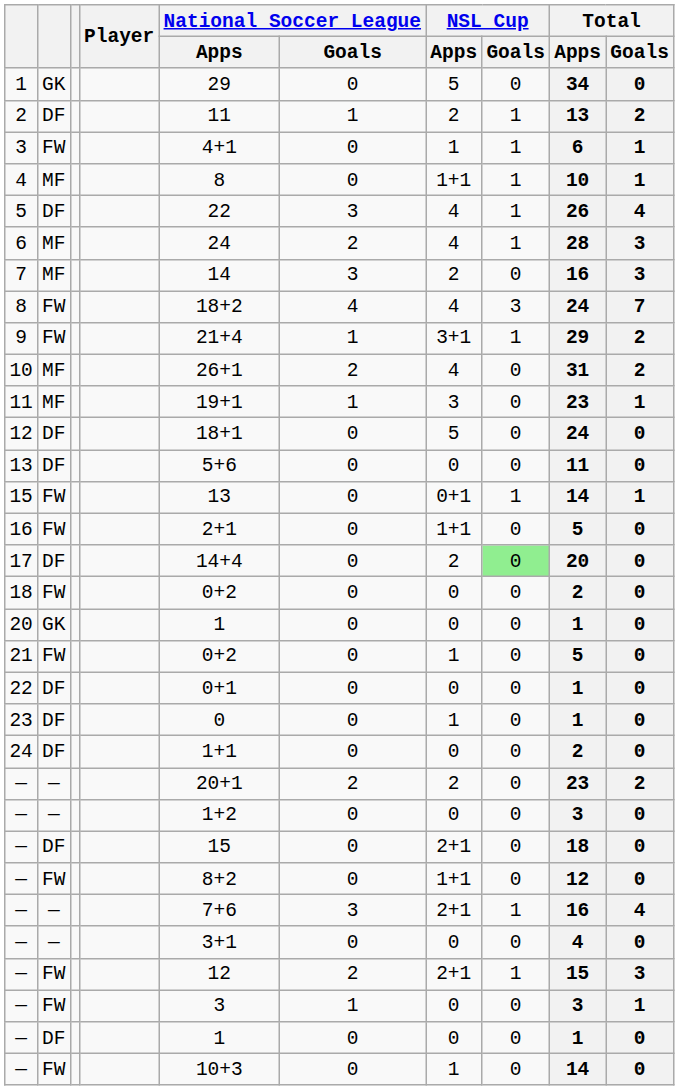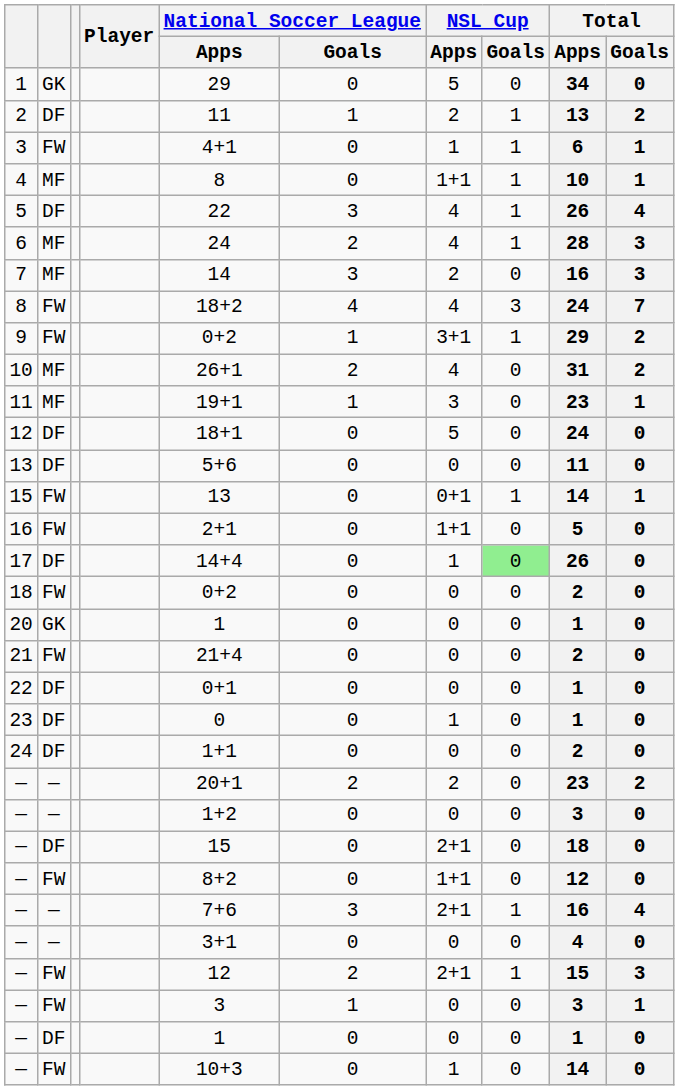9 | National Soccer League / Apps: 21+4 -> 0+2
17 | NSL Cup / Apps: 2 -> 1
17 | Total / Apps: 20 -> 26
21 | National Soccer League / Apps: 0+2 -> 21+4
21 | NSL Cup / Apps: 1 -> 0
21 | Total / Apps: 5 -> 2
